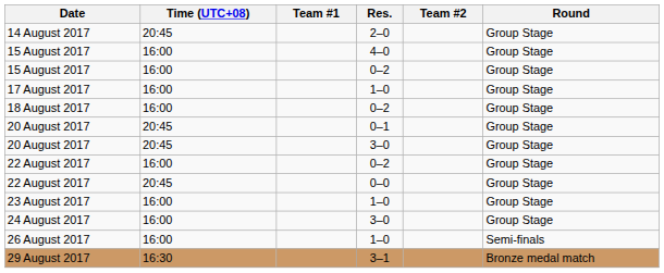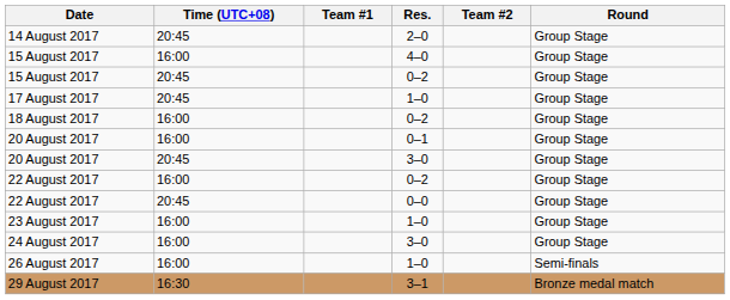15 August 2017 / 0–2 | Time (UTC+08): 16:00 -> 20:45
17 August 2017 | Time (UTC+08): 16:00 -> 20:45
20 August 2017 / 0–1 | Time (UTC+08): 20:45 -> 16:00
